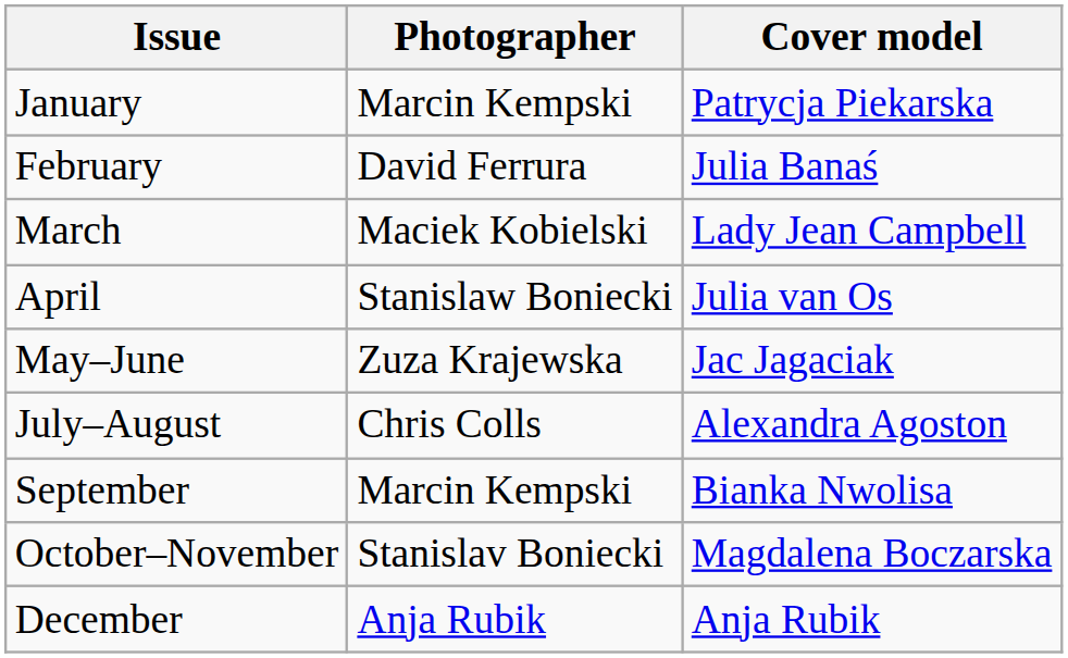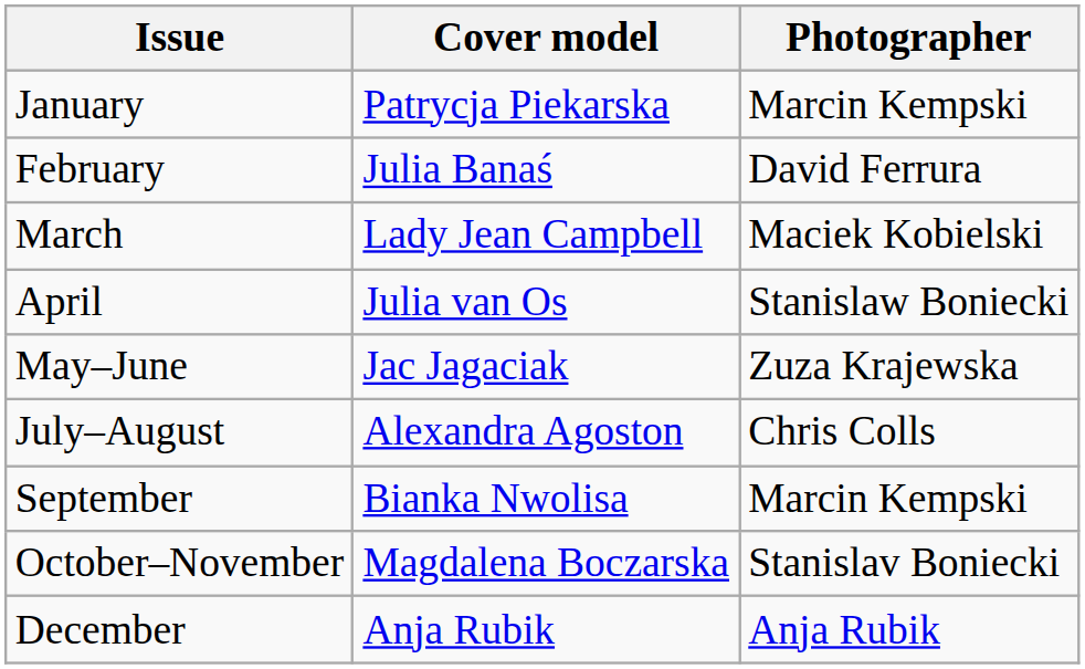columns swapped: Cover model <-> Photographer
